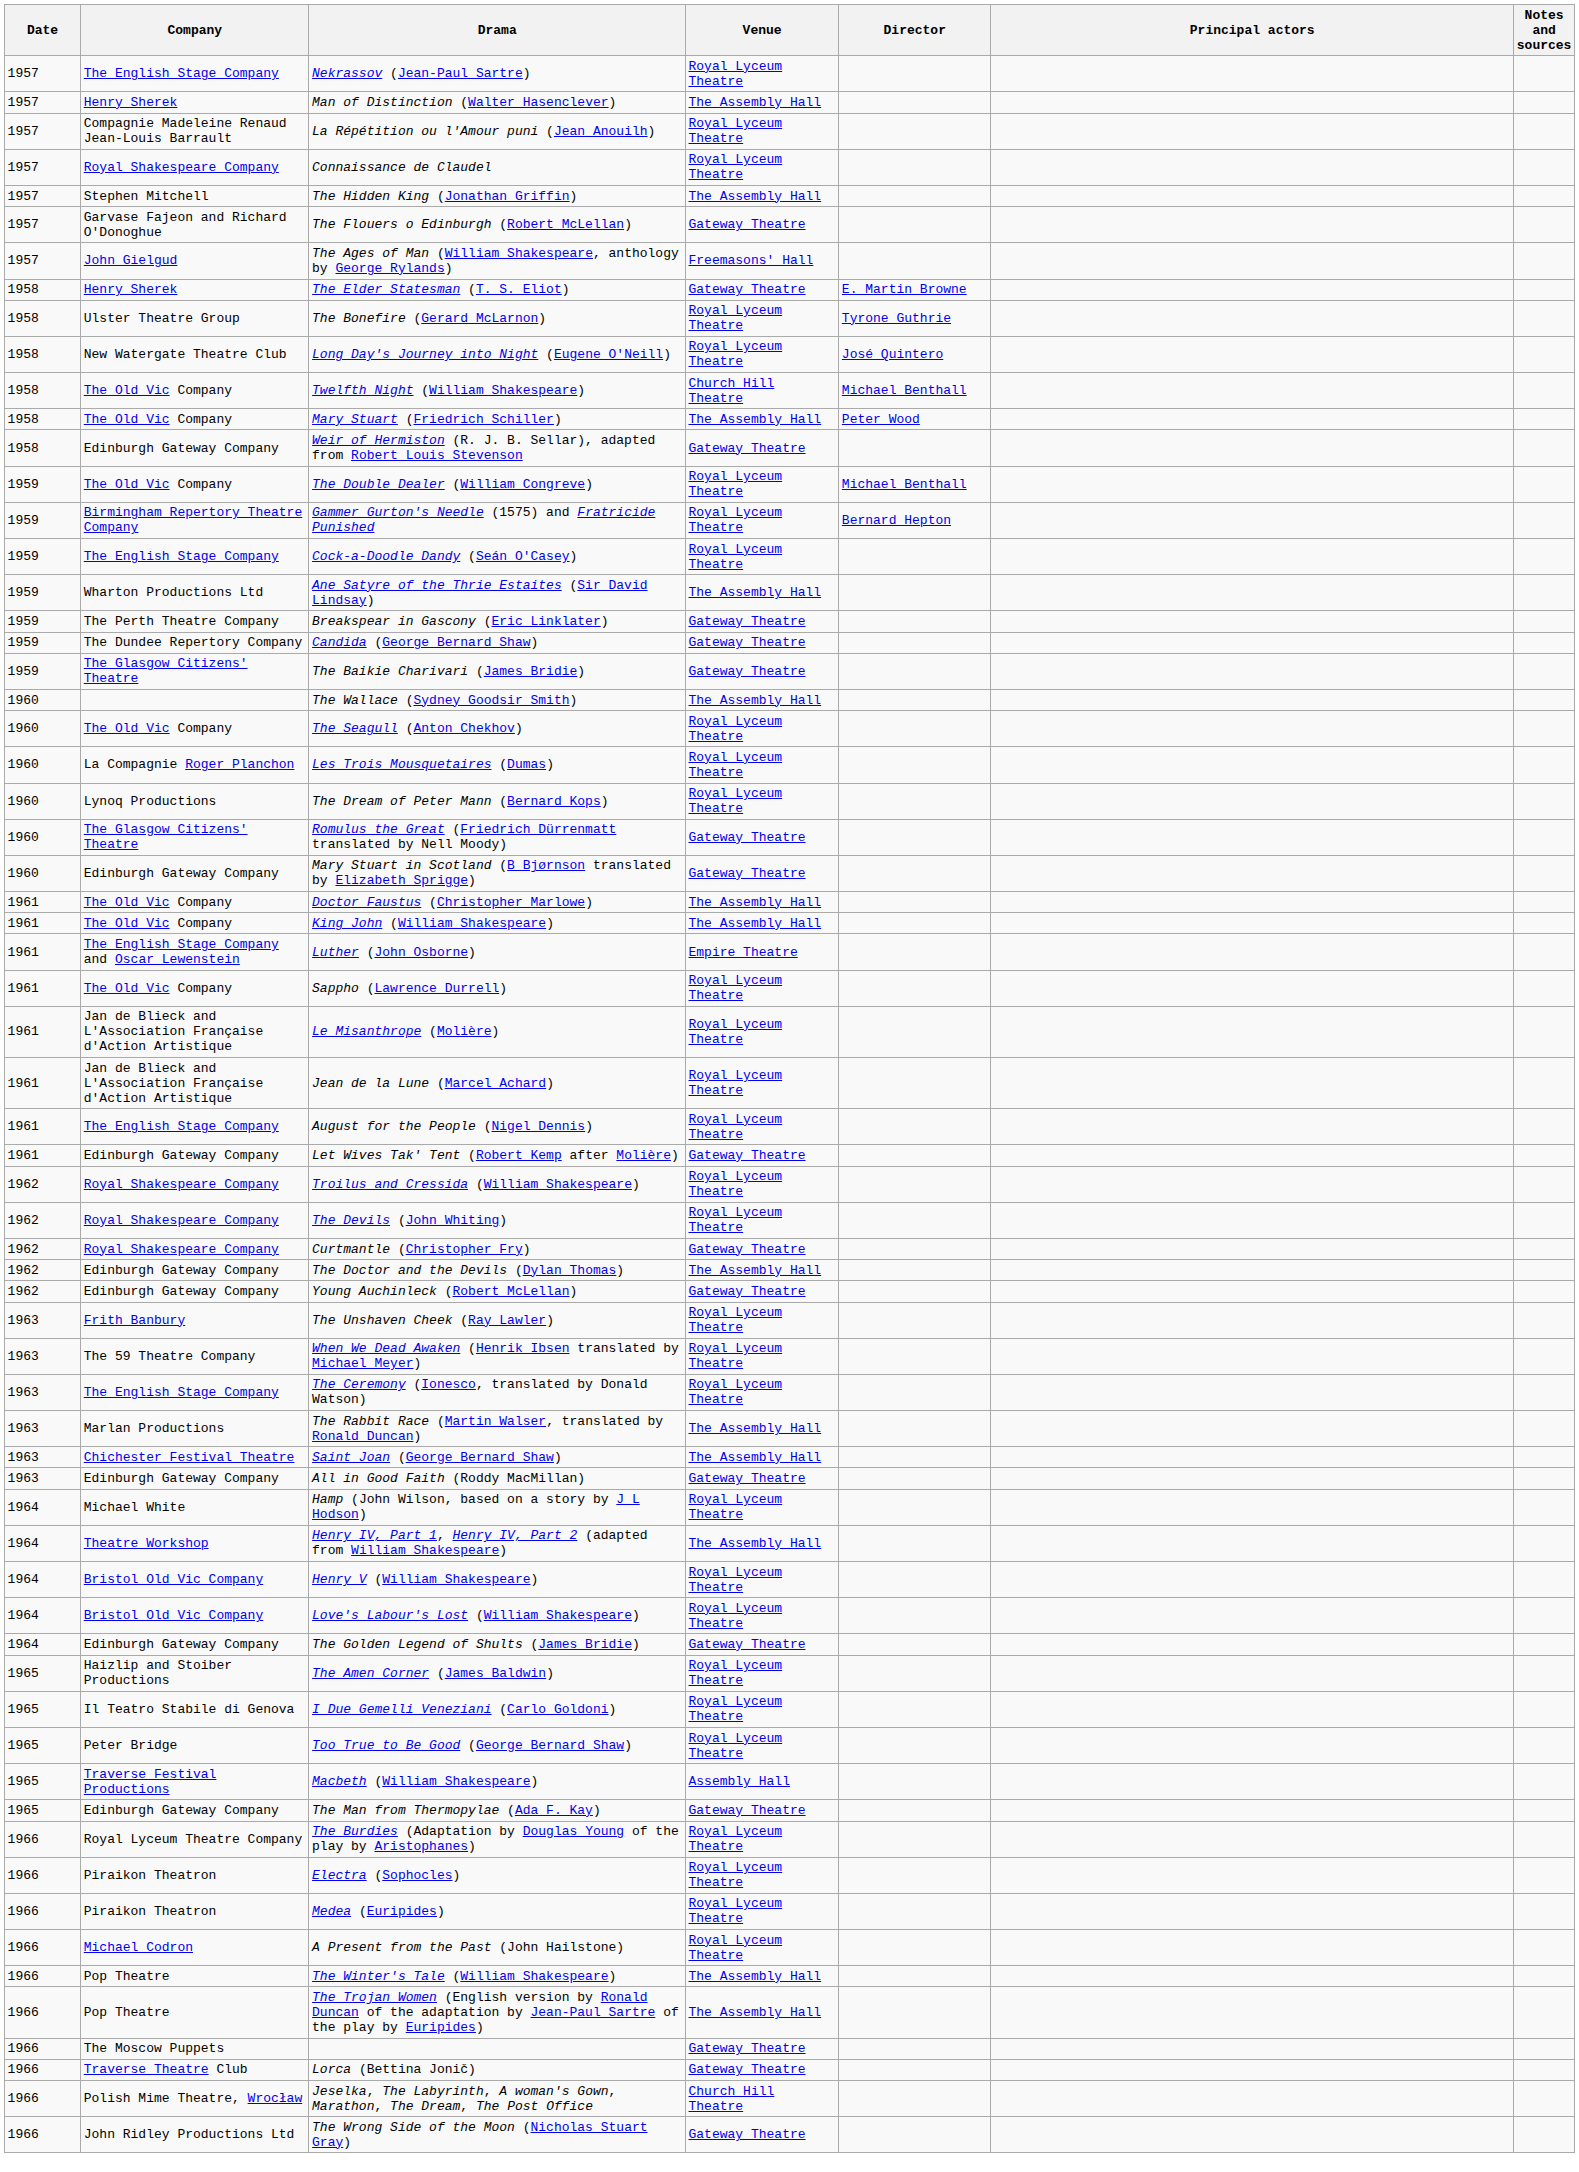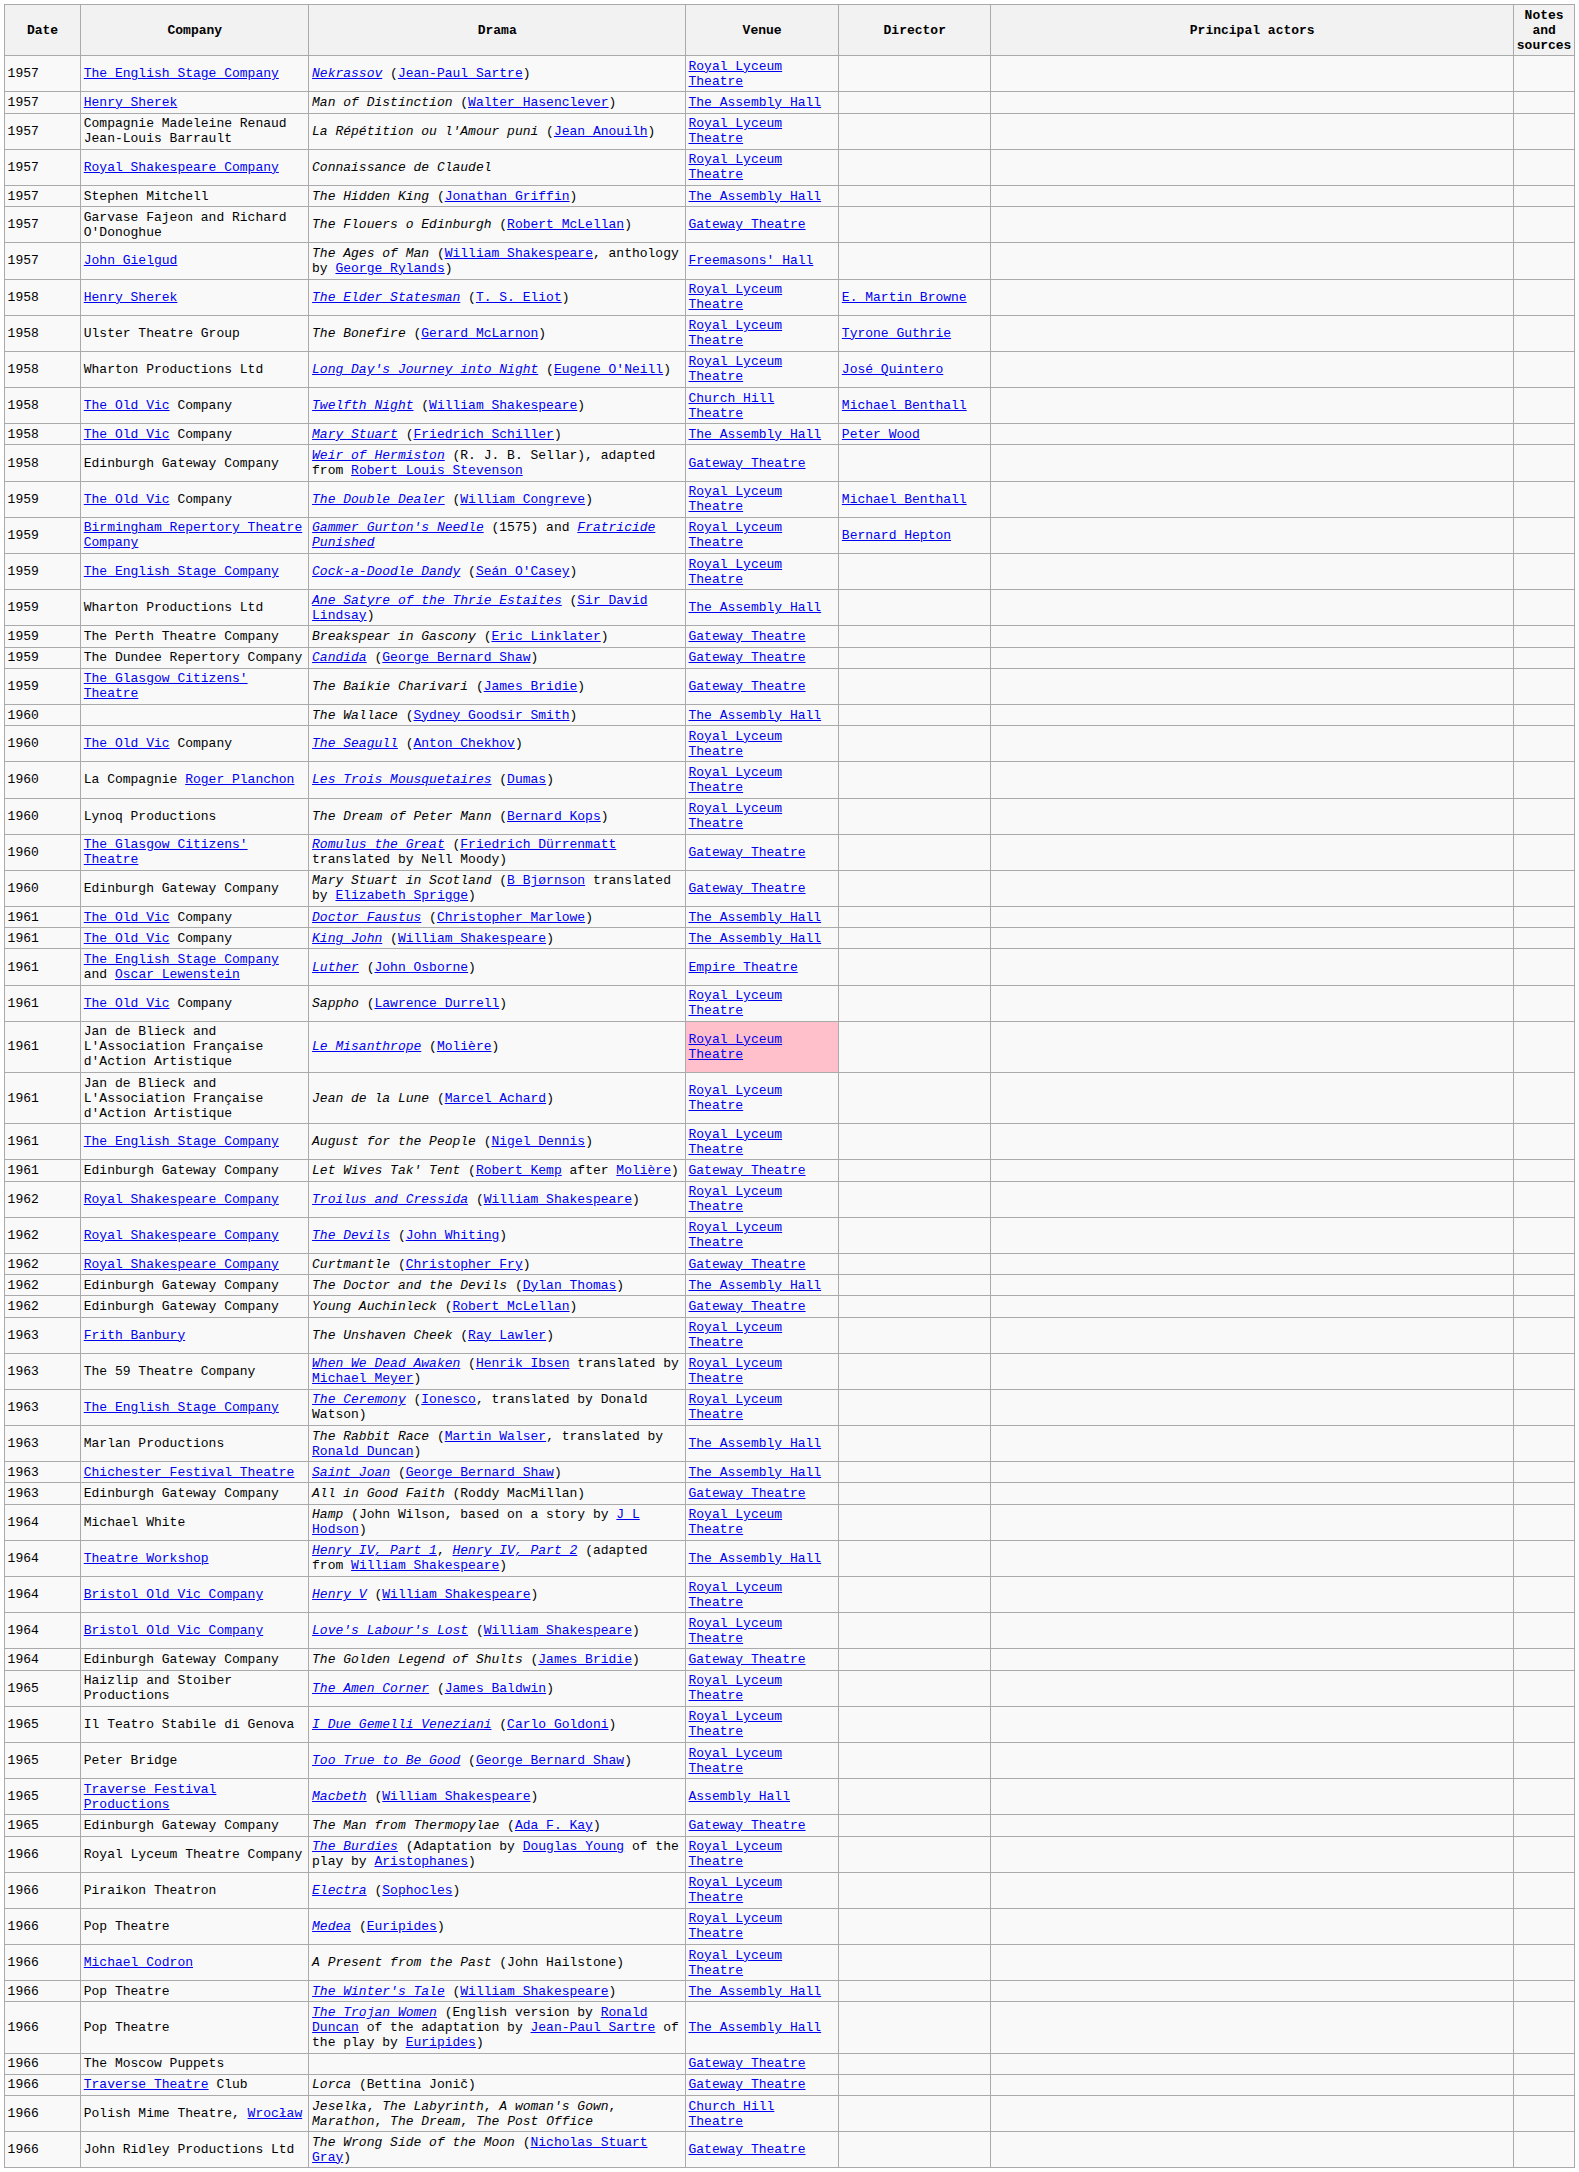The Elder Statesman (T. S. Eliot) | Venue: Gateway Theatre -> Royal Lyceum Theatre
Long Day's Journey into Night (Eugene O'Neill) | Company: New Watergate Theatre Club -> Wharton Productions Ltd
Le Misanthrope (Molière) | Venue: no background -> pink background
Medea (Euripides) | Company: Piraikon Theatron -> Pop Theatre
